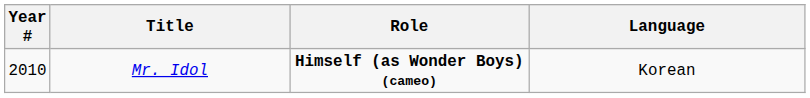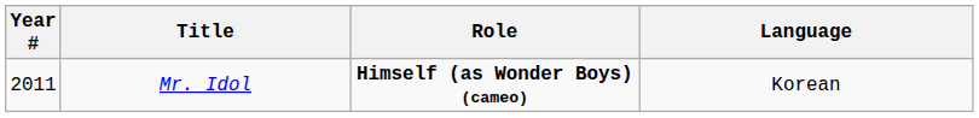Mr. Idol | Year #: 2010 -> 2011
